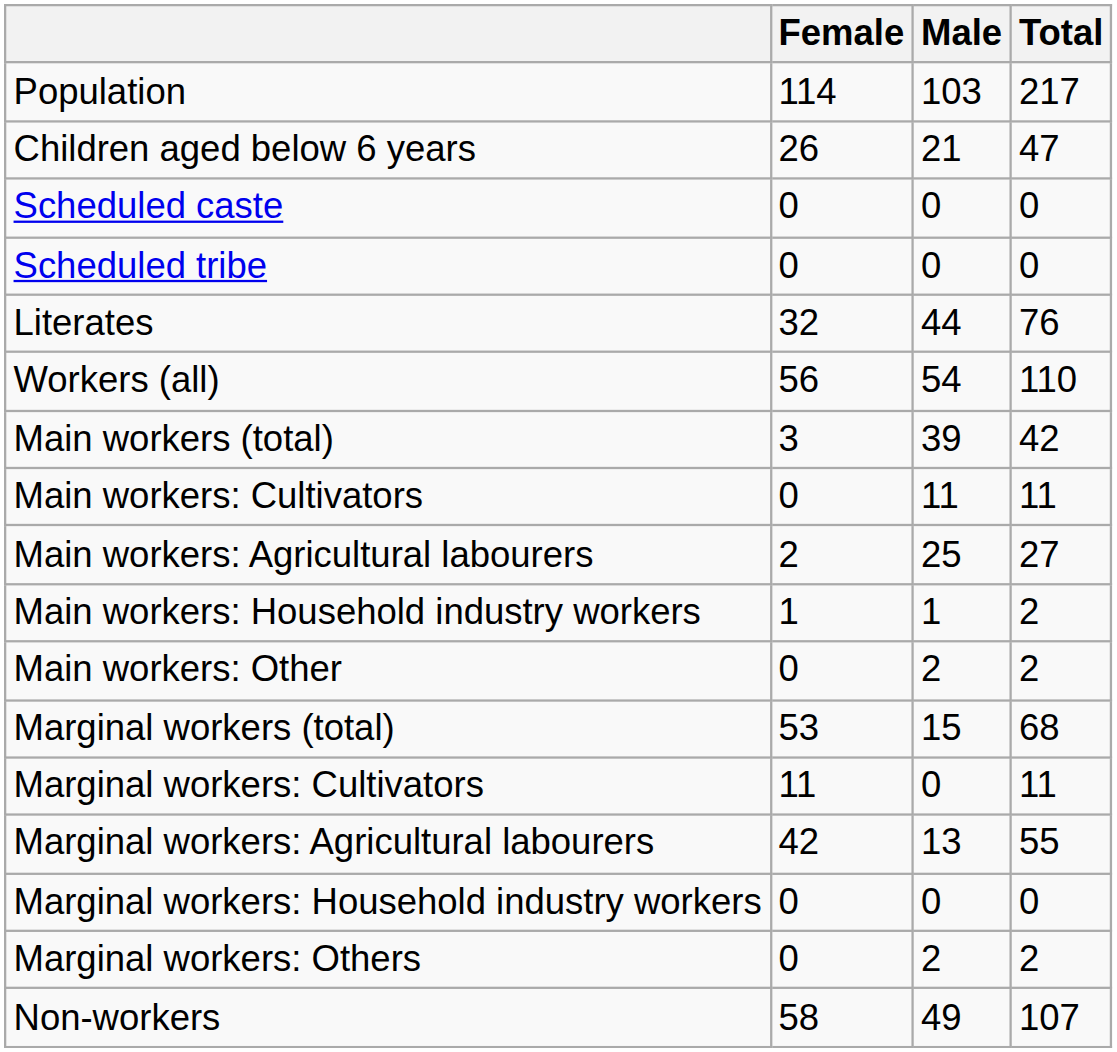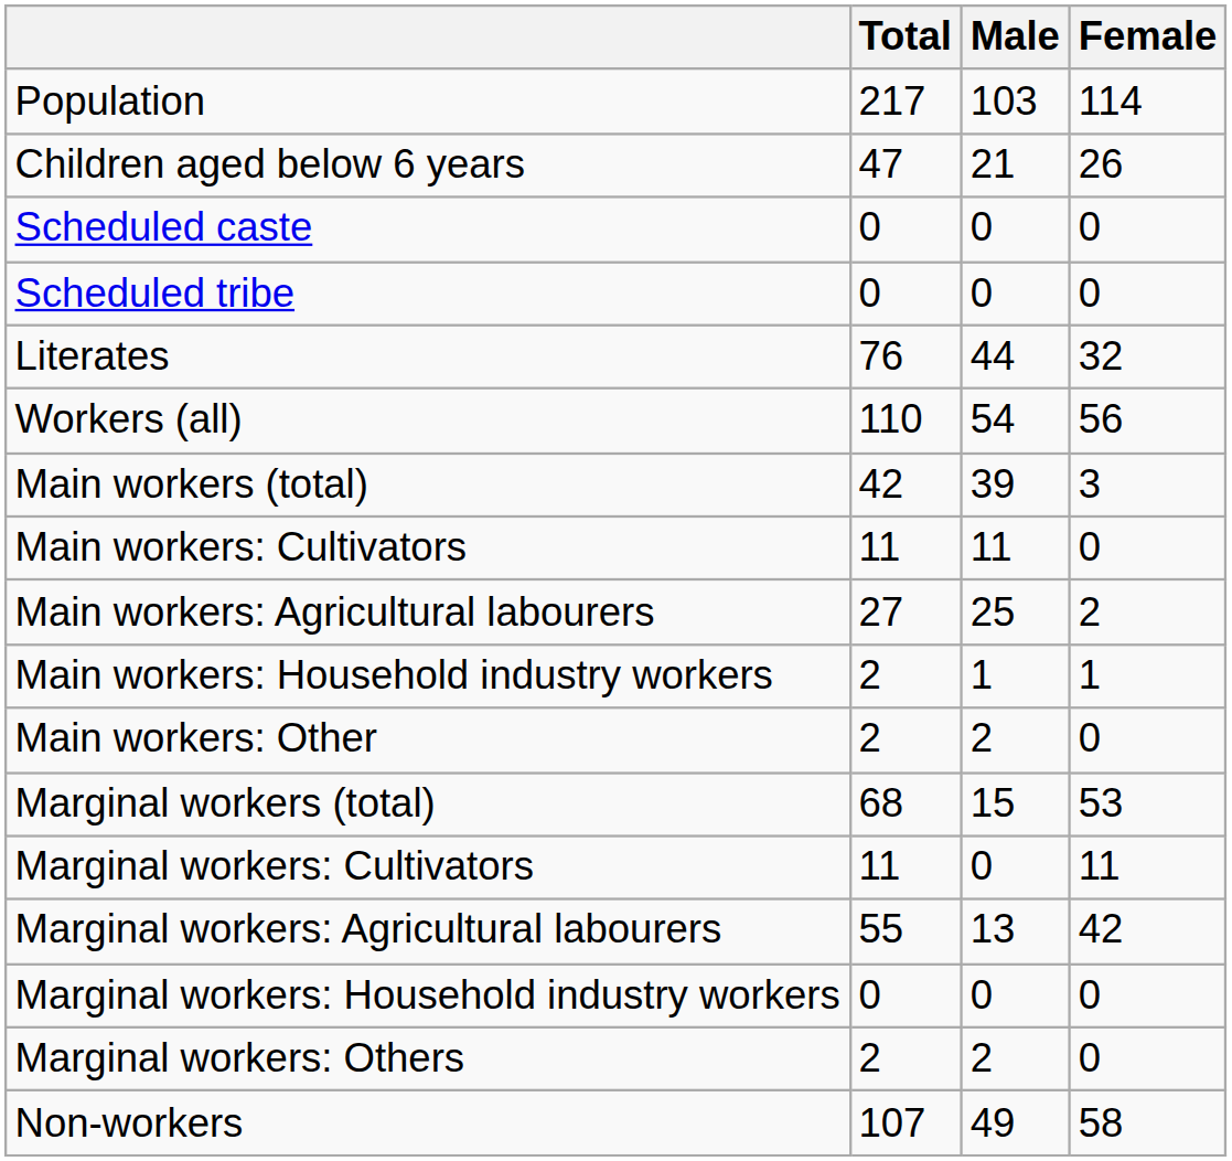columns swapped: Total <-> Female
